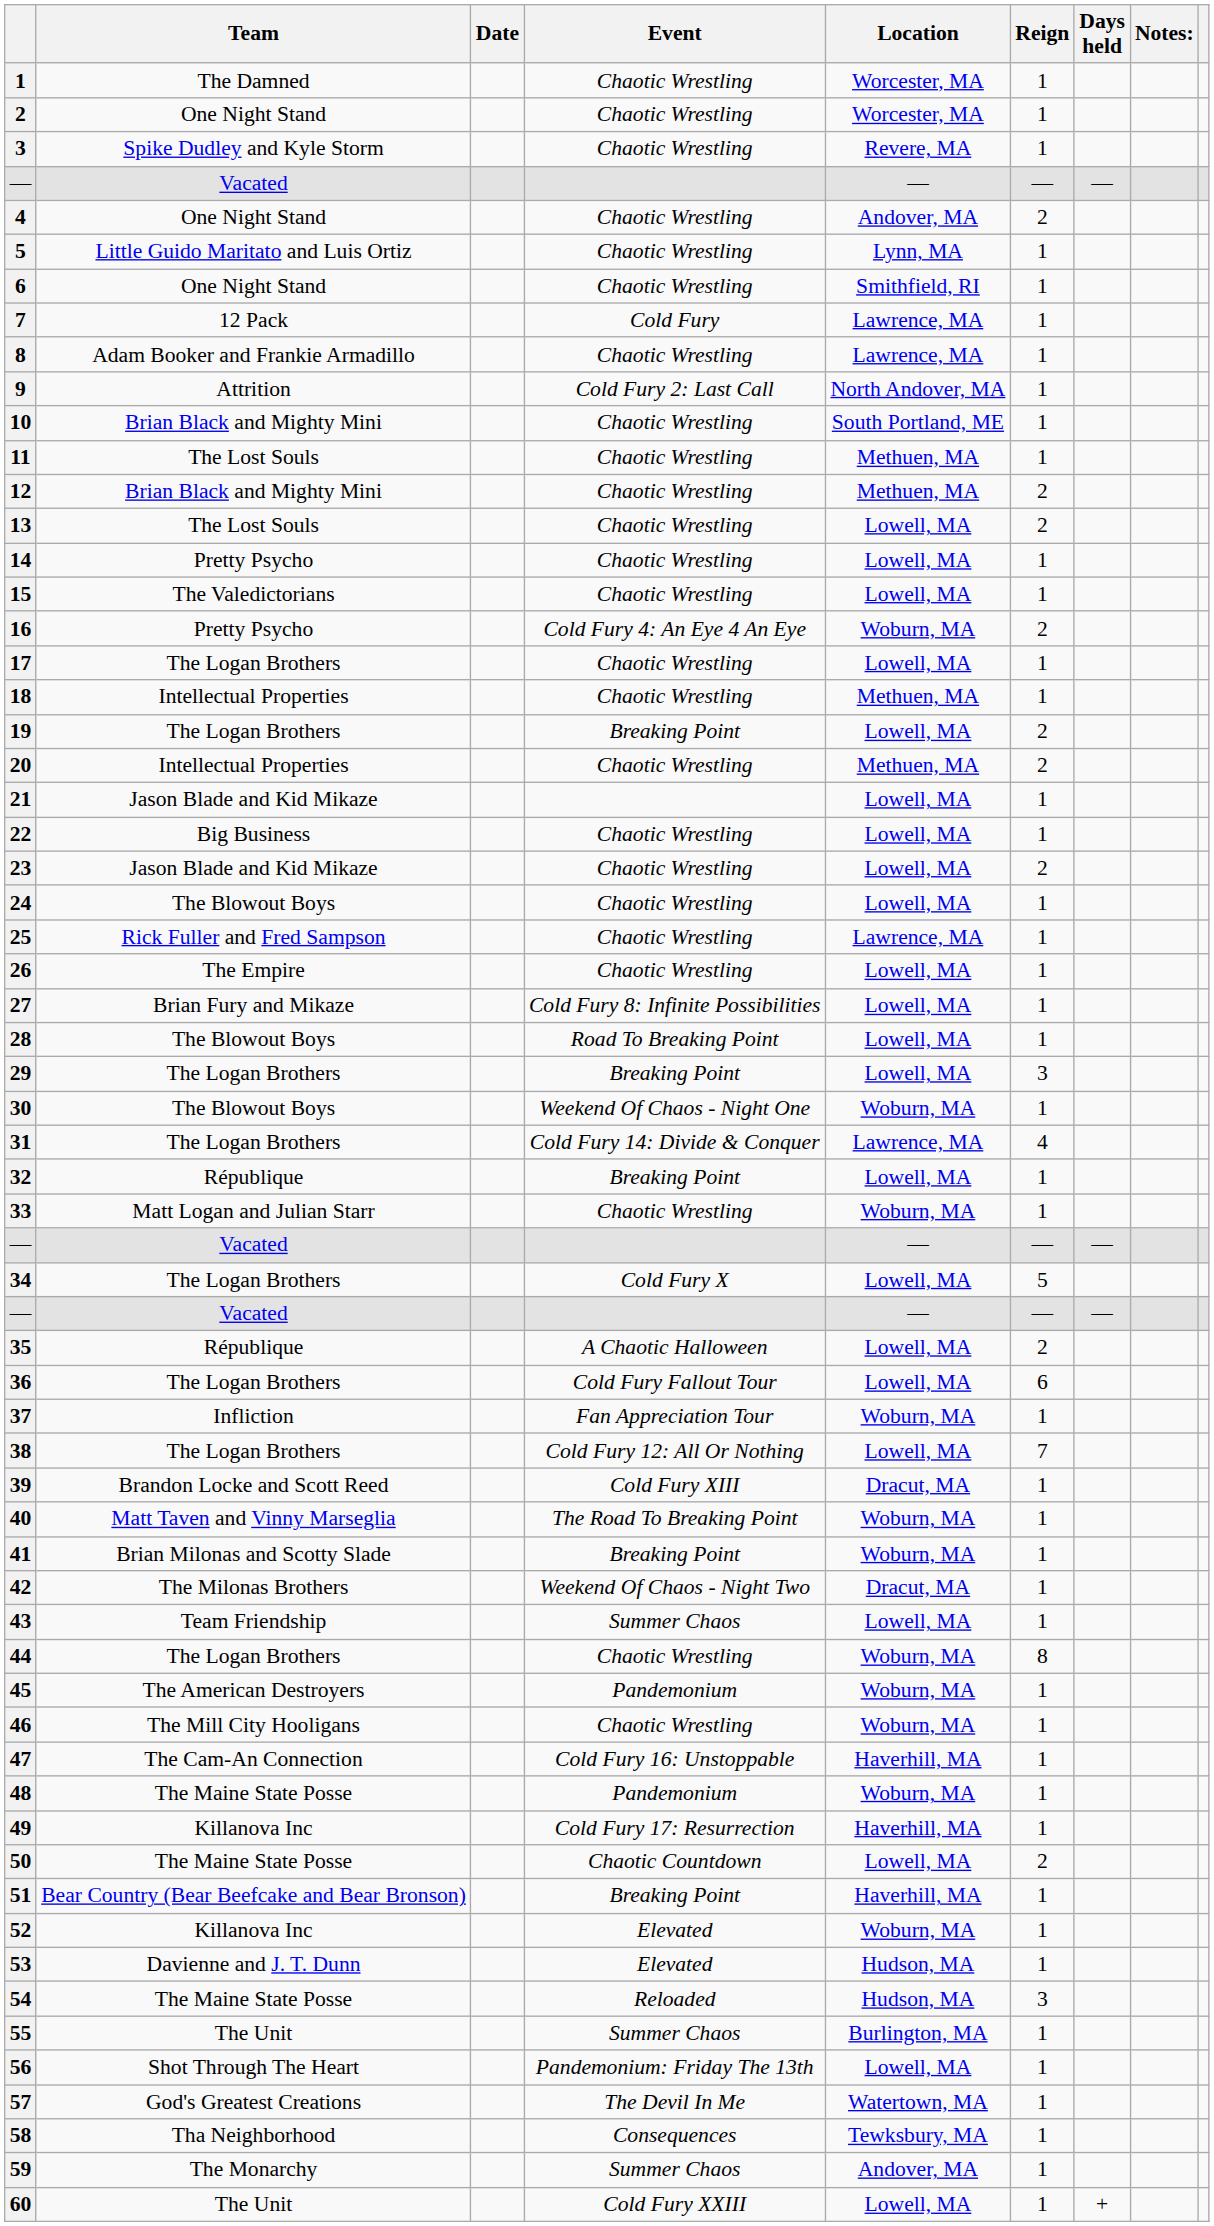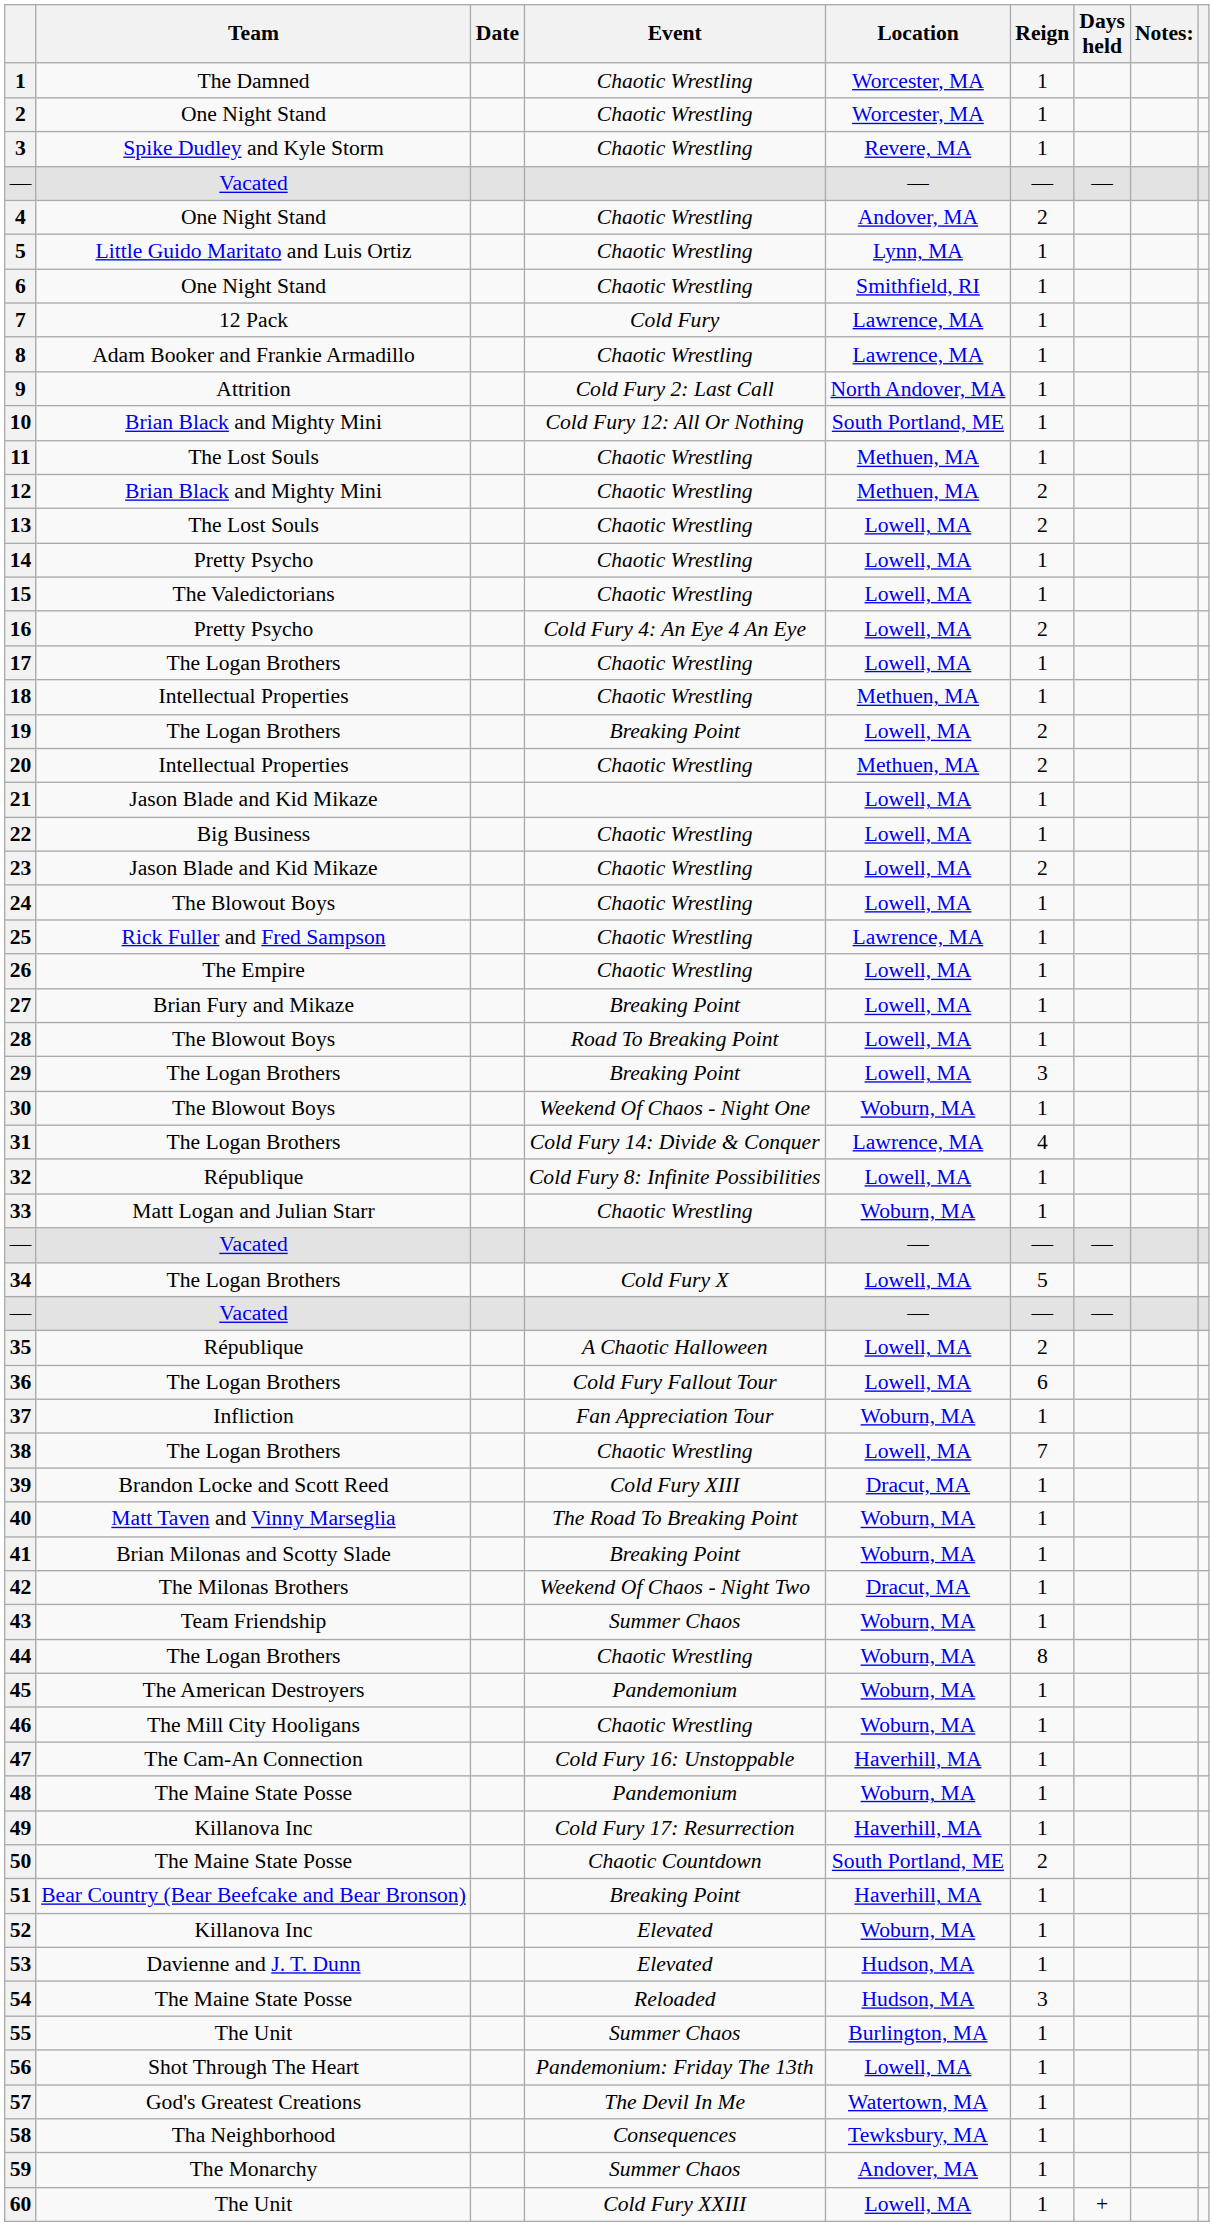10 | Event: Chaotic Wrestling -> Cold Fury 12: All Or Nothing
16 | Location: Woburn, MA -> Lowell, MA
27 | Event: Cold Fury 8: Infinite Possibilities -> Breaking Point
32 | Event: Breaking Point -> Cold Fury 8: Infinite Possibilities
38 | Event: Cold Fury 12: All Or Nothing -> Chaotic Wrestling
43 | Location: Lowell, MA -> Woburn, MA
50 | Location: Lowell, MA -> South Portland, ME
